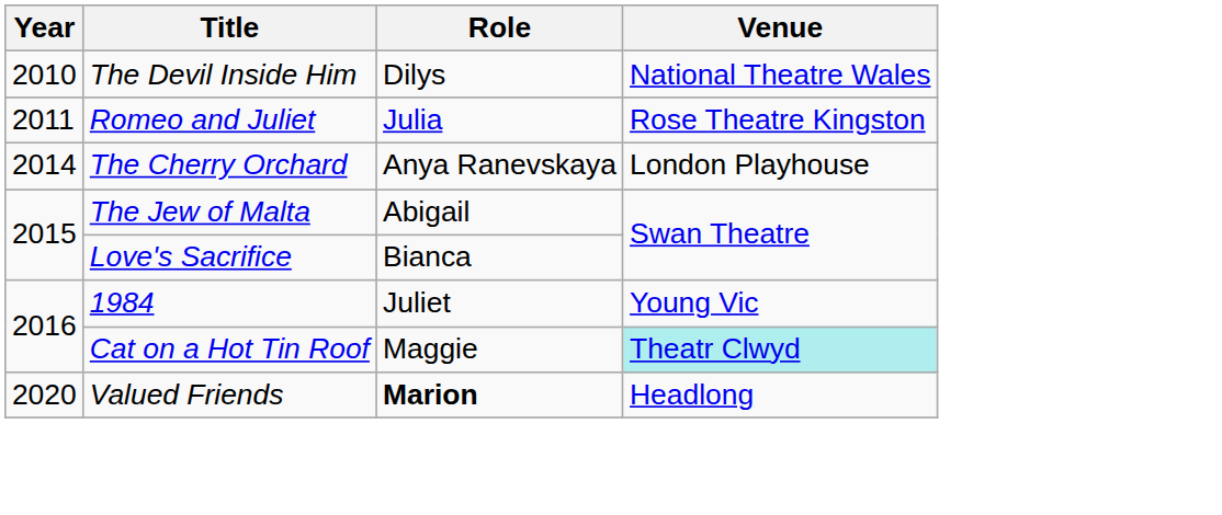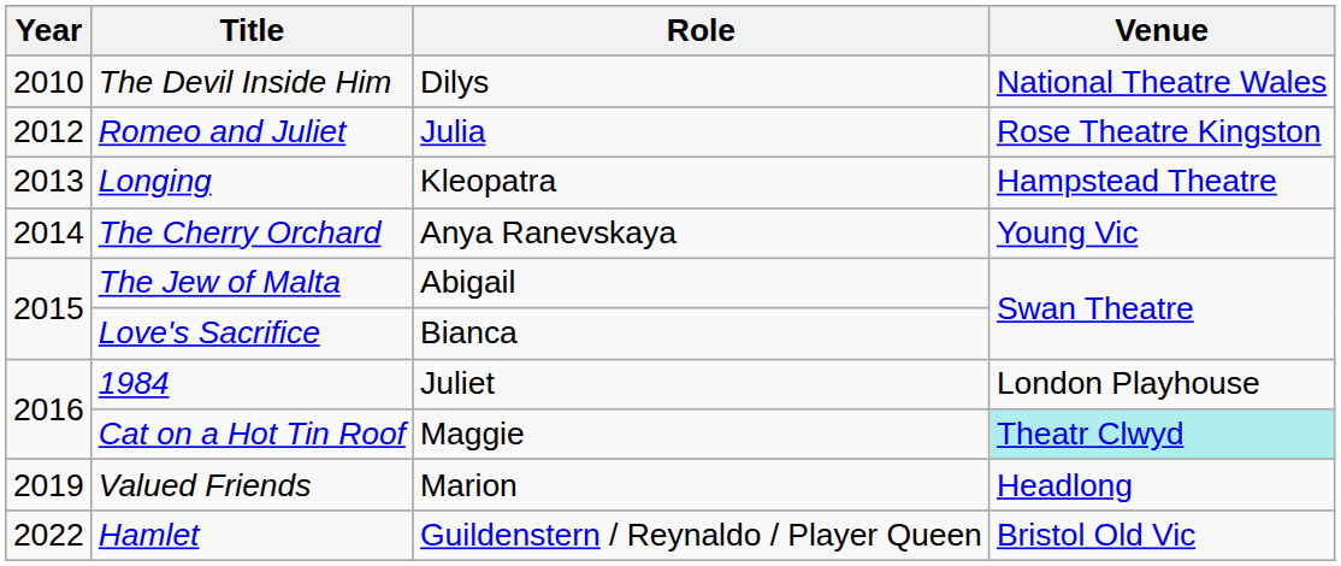Romeo and Juliet | Year: 2011 -> 2012
+ row: 2013 | Longing | Kleopatra | Hampstead Theatre
The Cherry Orchard | Venue: London Playhouse -> Young Vic
1984 | Venue: Young Vic -> London Playhouse
Valued Friends | Year: 2020 -> 2019
Valued Friends | Role: bold -> normal
+ row: 2022 | Hamlet | Guildenstern / Reynaldo / Player Queen | Bristol Old Vic
